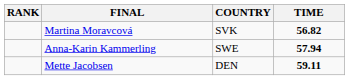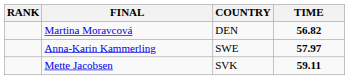Martina Moravcová | COUNTRY: SVK -> DEN
Anna-Karin Kammerling | TIME: 57.94 -> 57.97
Mette Jacobsen | COUNTRY: DEN -> SVK
